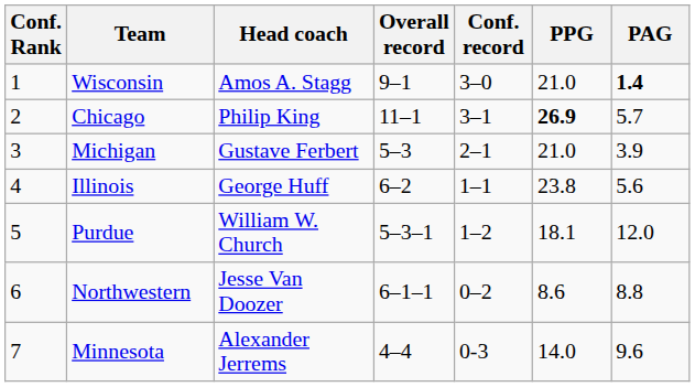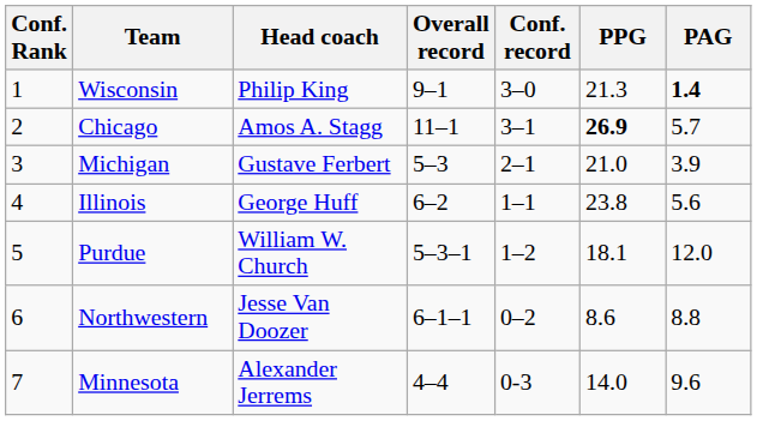Wisconsin | Head coach: Amos A. Stagg -> Philip King
Wisconsin | PPG: 21.0 -> 21.3
Chicago | Head coach: Philip King -> Amos A. Stagg
